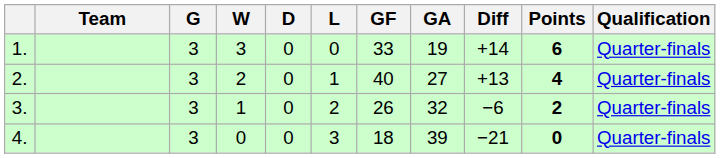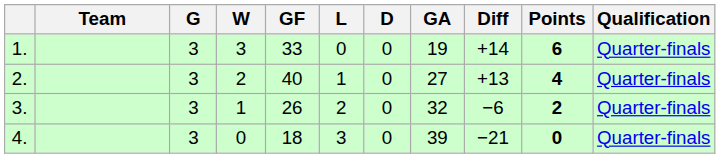columns swapped: D <-> GF
